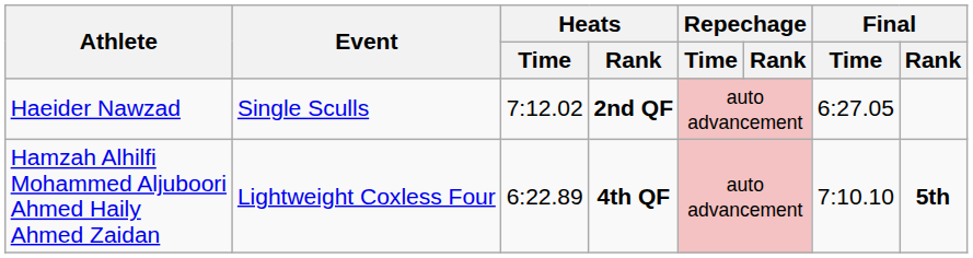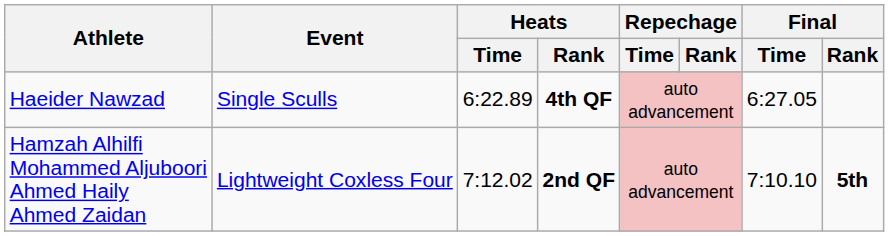Haeider Nawzad | Heats / Time: 7:12.02 -> 6:22.89
Haeider Nawzad | Heats / Rank: 2nd QF -> 4th QF
Hamzah Alhilfi Mohammed Aljuboori Ahmed Haily Ahmed Zaidan | Heats / Time: 6:22.89 -> 7:12.02
Hamzah Alhilfi Mohammed Aljuboori Ahmed Haily Ahmed Zaidan | Heats / Rank: 4th QF -> 2nd QF
